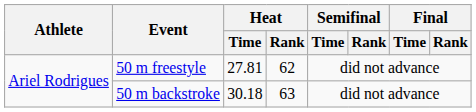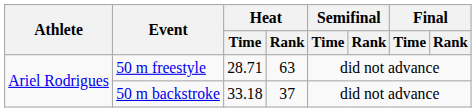50 m freestyle | Heat / Time: 27.81 -> 28.71
50 m freestyle | Heat / Rank: 62 -> 63
50 m backstroke | Heat / Time: 30.18 -> 33.18
50 m backstroke | Heat / Rank: 63 -> 37
